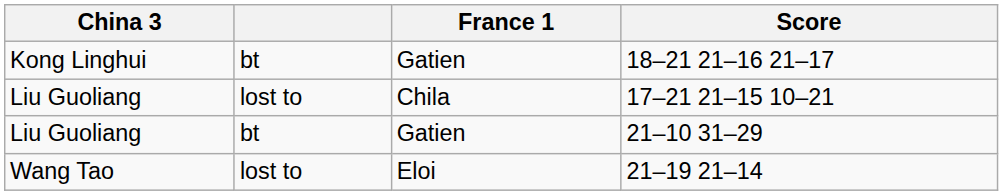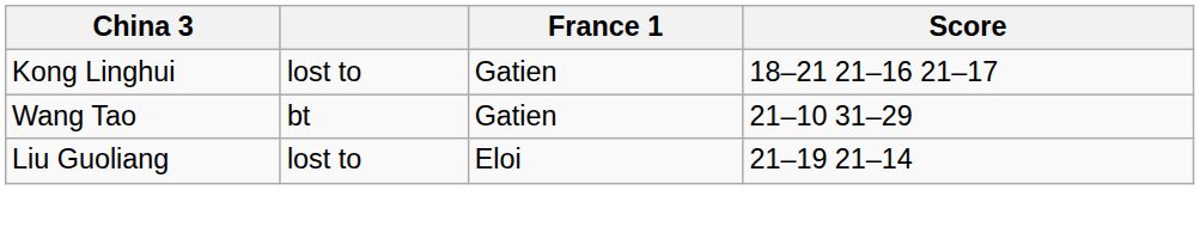18–21 21–16 21–17 | column 2: bt -> lost to
- row: Liu Guoliang | lost to | Chila | 17–21 21–15 10–21
21–10 31–29 | China 3: Liu Guoliang -> Wang Tao
21–19 21–14 | China 3: Wang Tao -> Liu Guoliang
